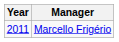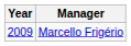Marcello Frigério | Year: 2011 -> 2009
